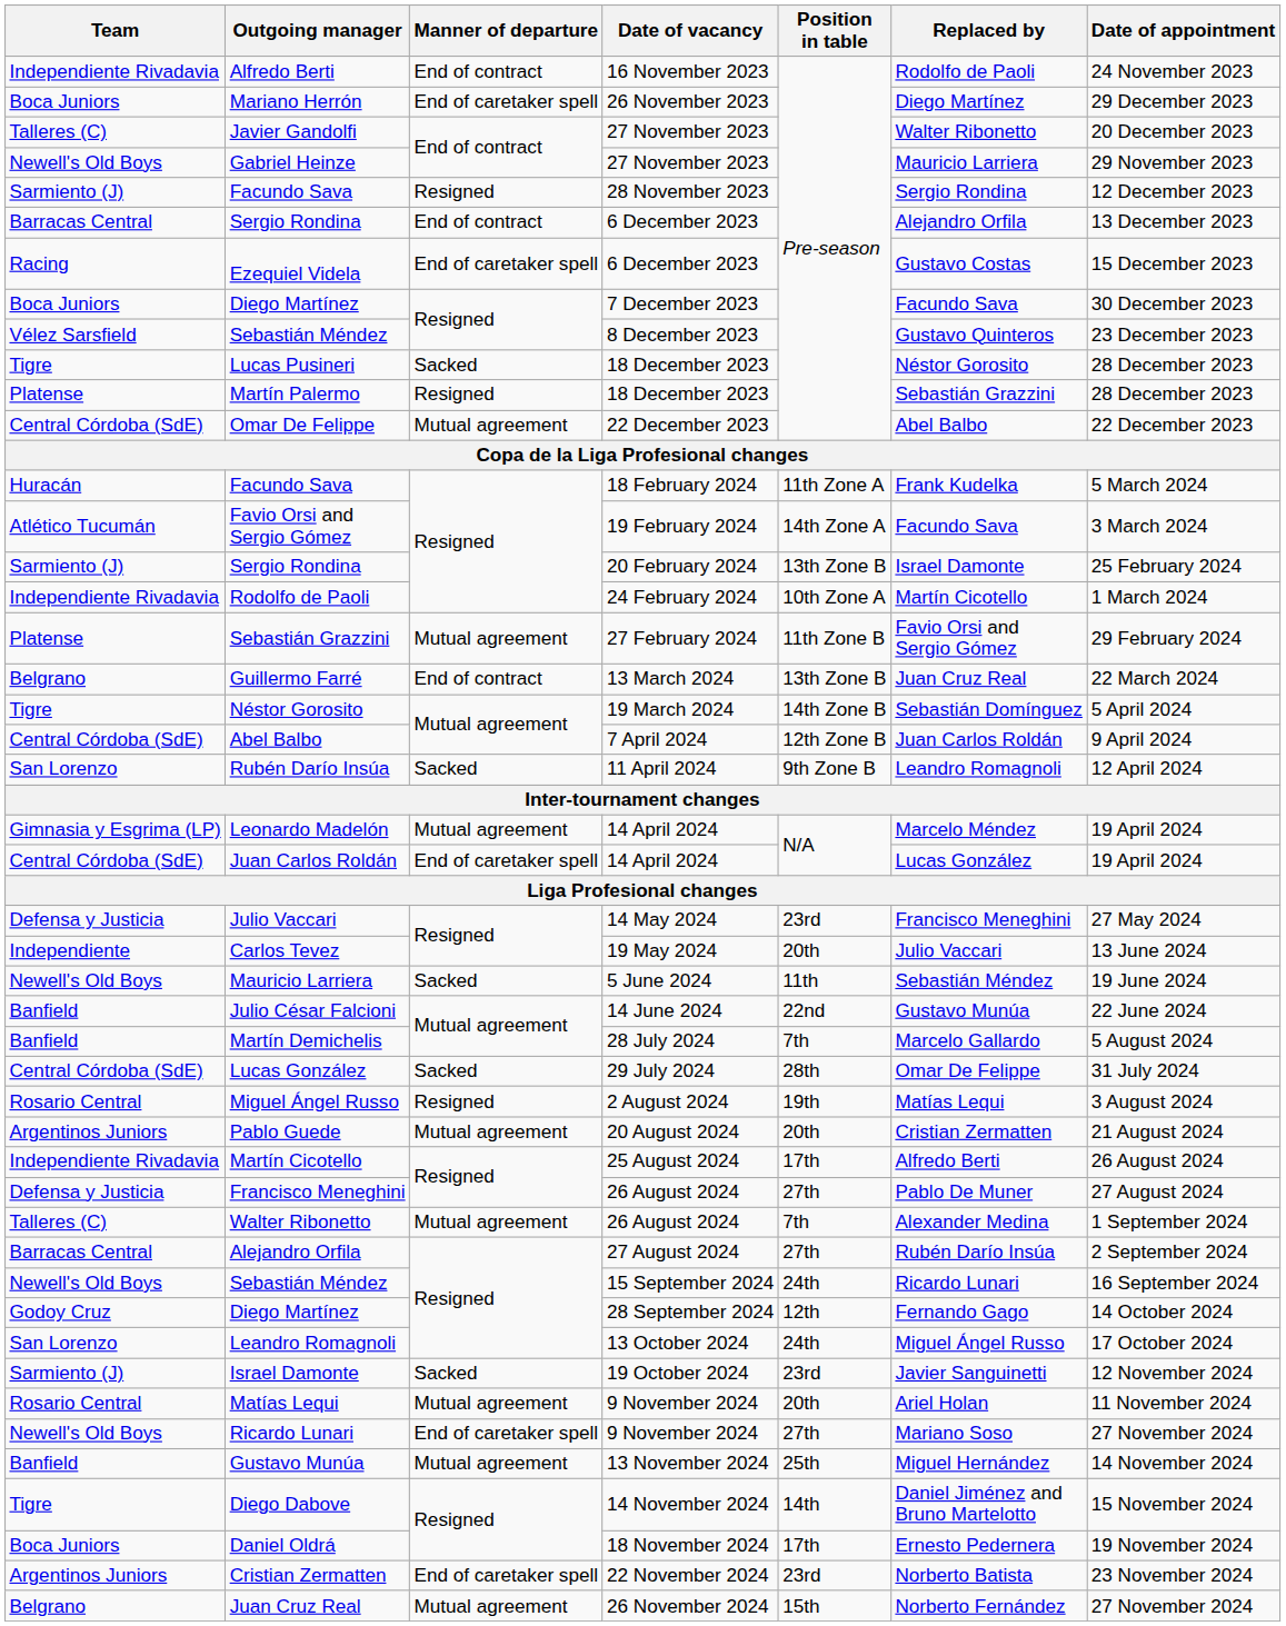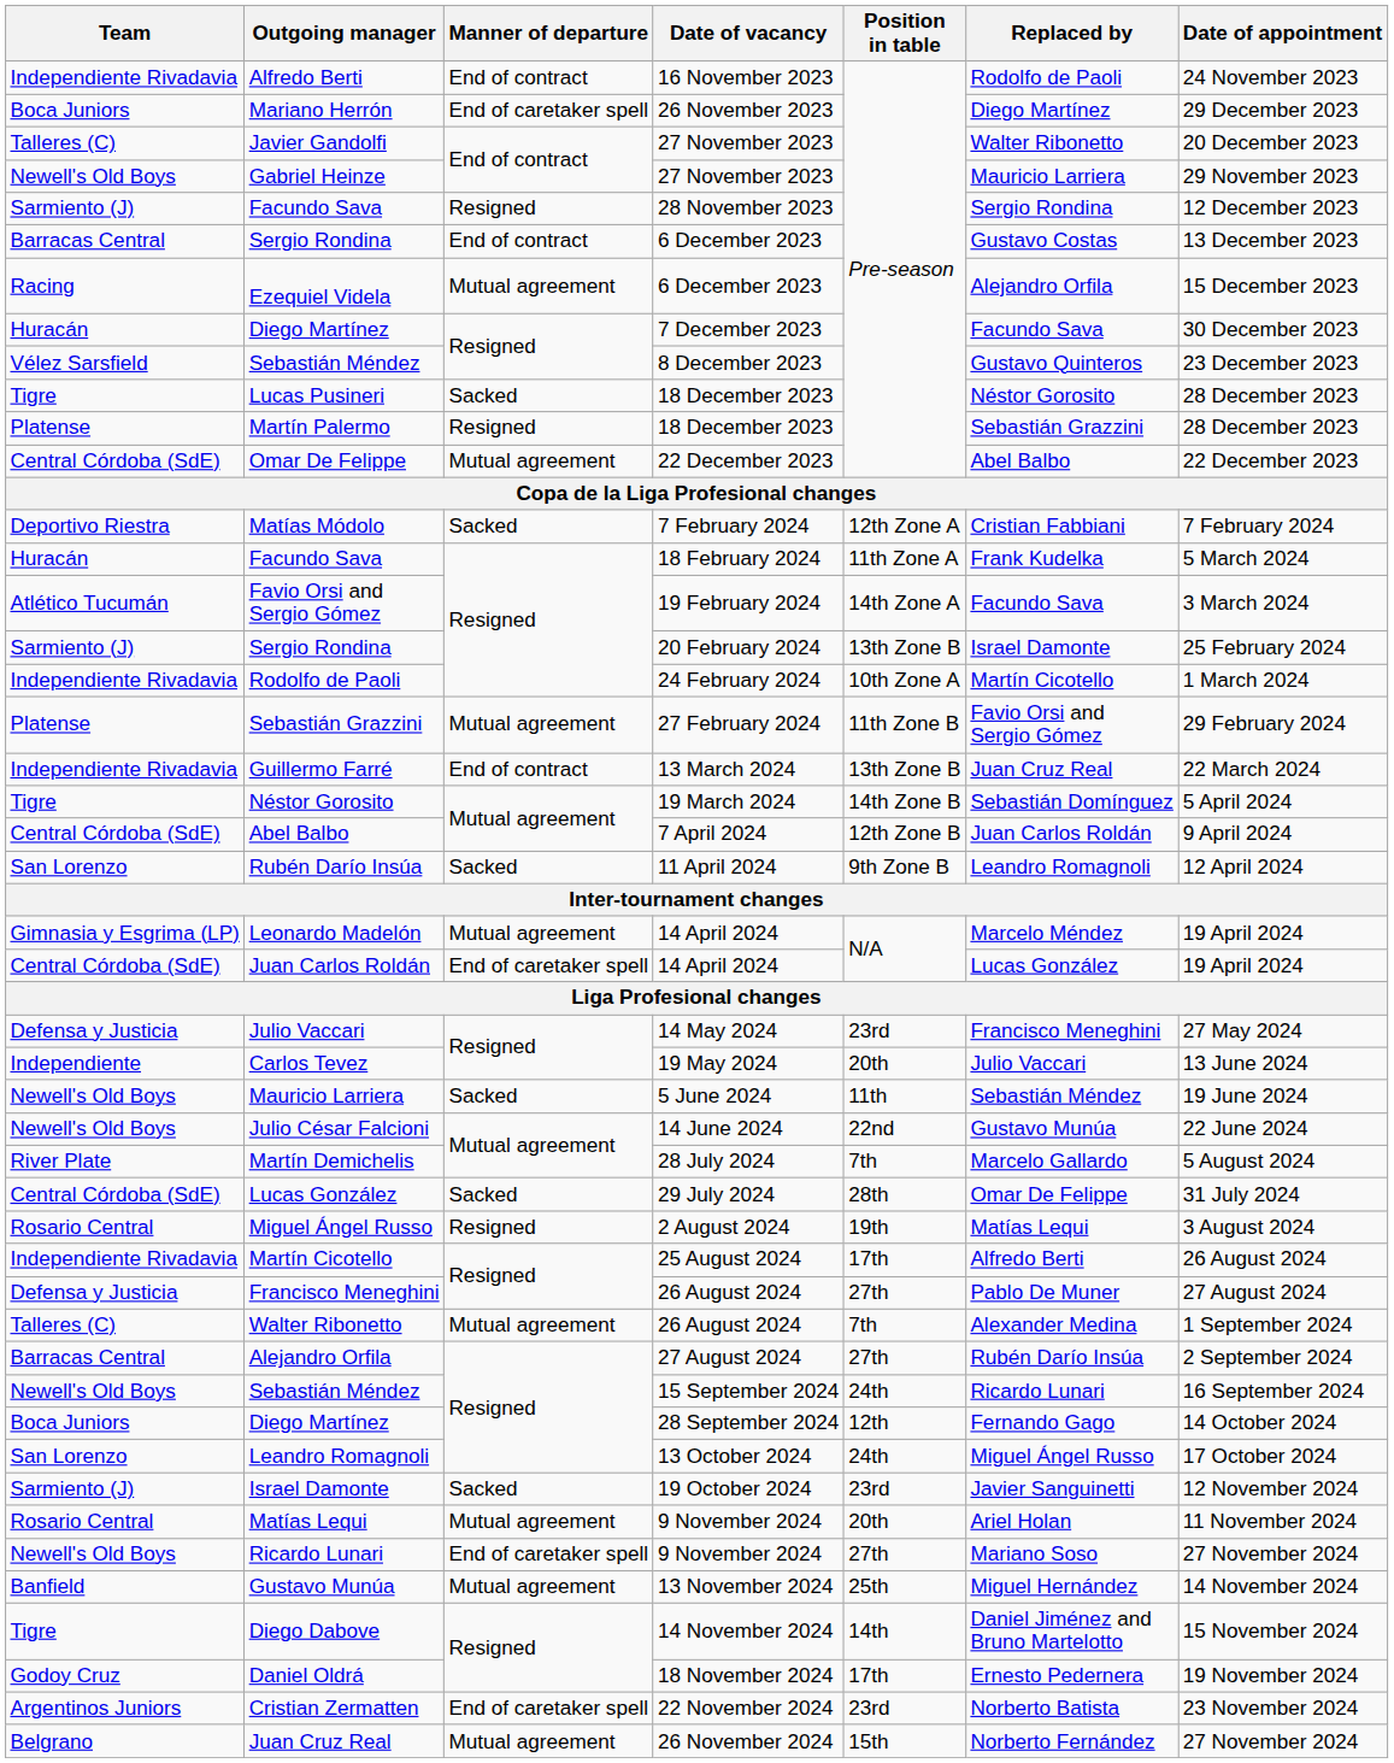Sergio Rondina / 6 December 2023 | Replaced by: Alejandro Orfila -> Gustavo Costas
Ezequiel Videla | Manner of departure: End of caretaker spell -> Mutual agreement
Ezequiel Videla | Replaced by: Gustavo Costas -> Alejandro Orfila
Diego Martínez / 7 December 2023 | Team: Boca Juniors -> Huracán
+ row: Deportivo Riestra | Matías Módolo | Sacked | 7 February 2024 | 12th Zone A | Cristian Fabbiani | 7 February 2024
Guillermo Farré | Team: Belgrano -> Independiente Rivadavia
Julio César Falcioni | Team: Banfield -> Newell's Old Boys
Martín Demichelis | Team: Banfield -> River Plate
- row: Argentinos Juniors | Pablo Guede | Mutual agreement | 20 August 2024 | 20th | Cristian Zermatten | 21 August 2024
Diego Martínez / 28 September 2024 | Team: Godoy Cruz -> Boca Juniors
Daniel Oldrá | Team: Boca Juniors -> Godoy Cruz
